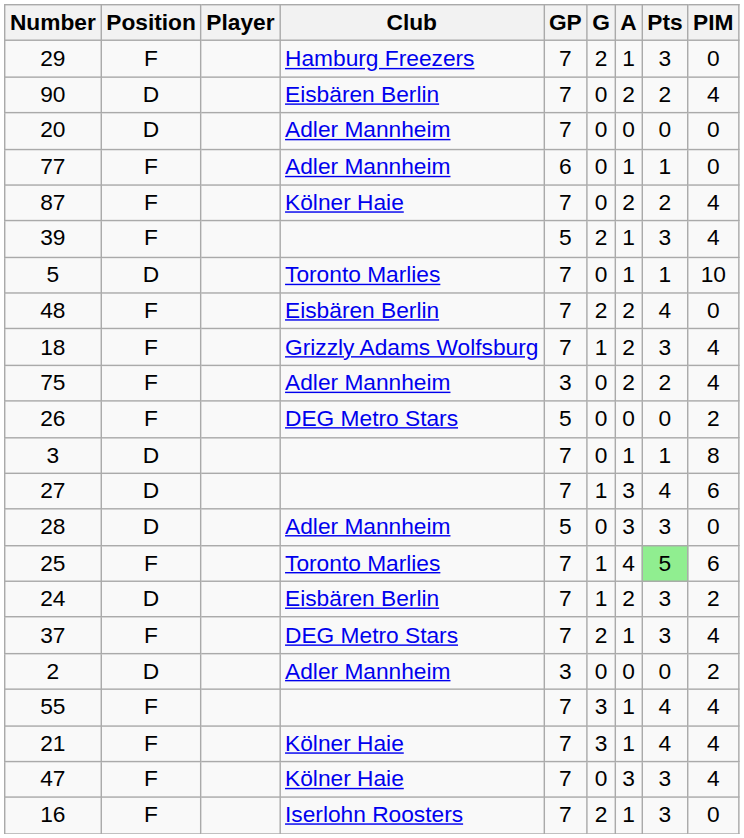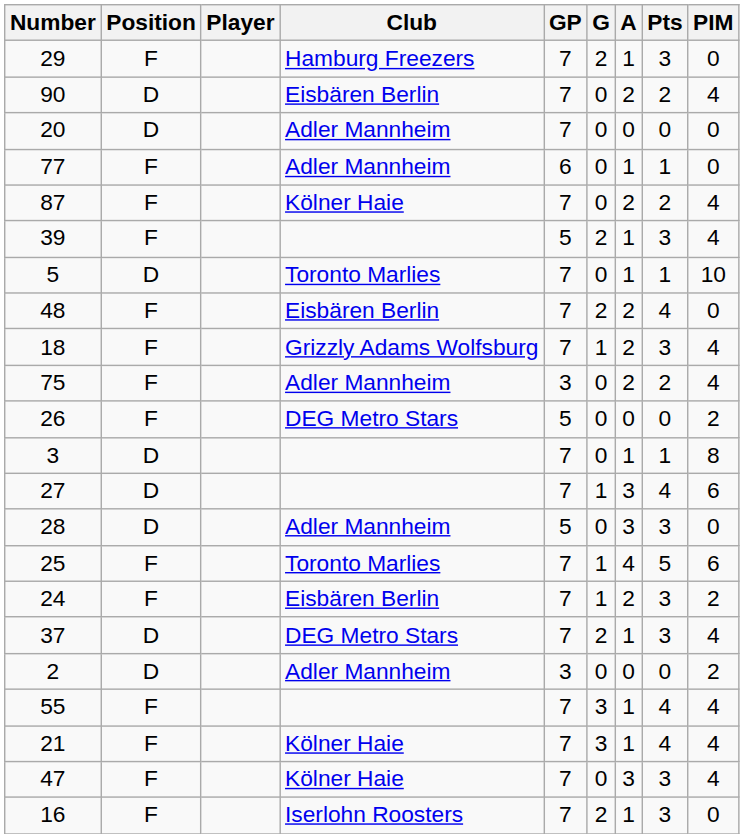25 | Pts: lightgreen background -> no background
24 | Position: D -> F
37 | Position: F -> D
